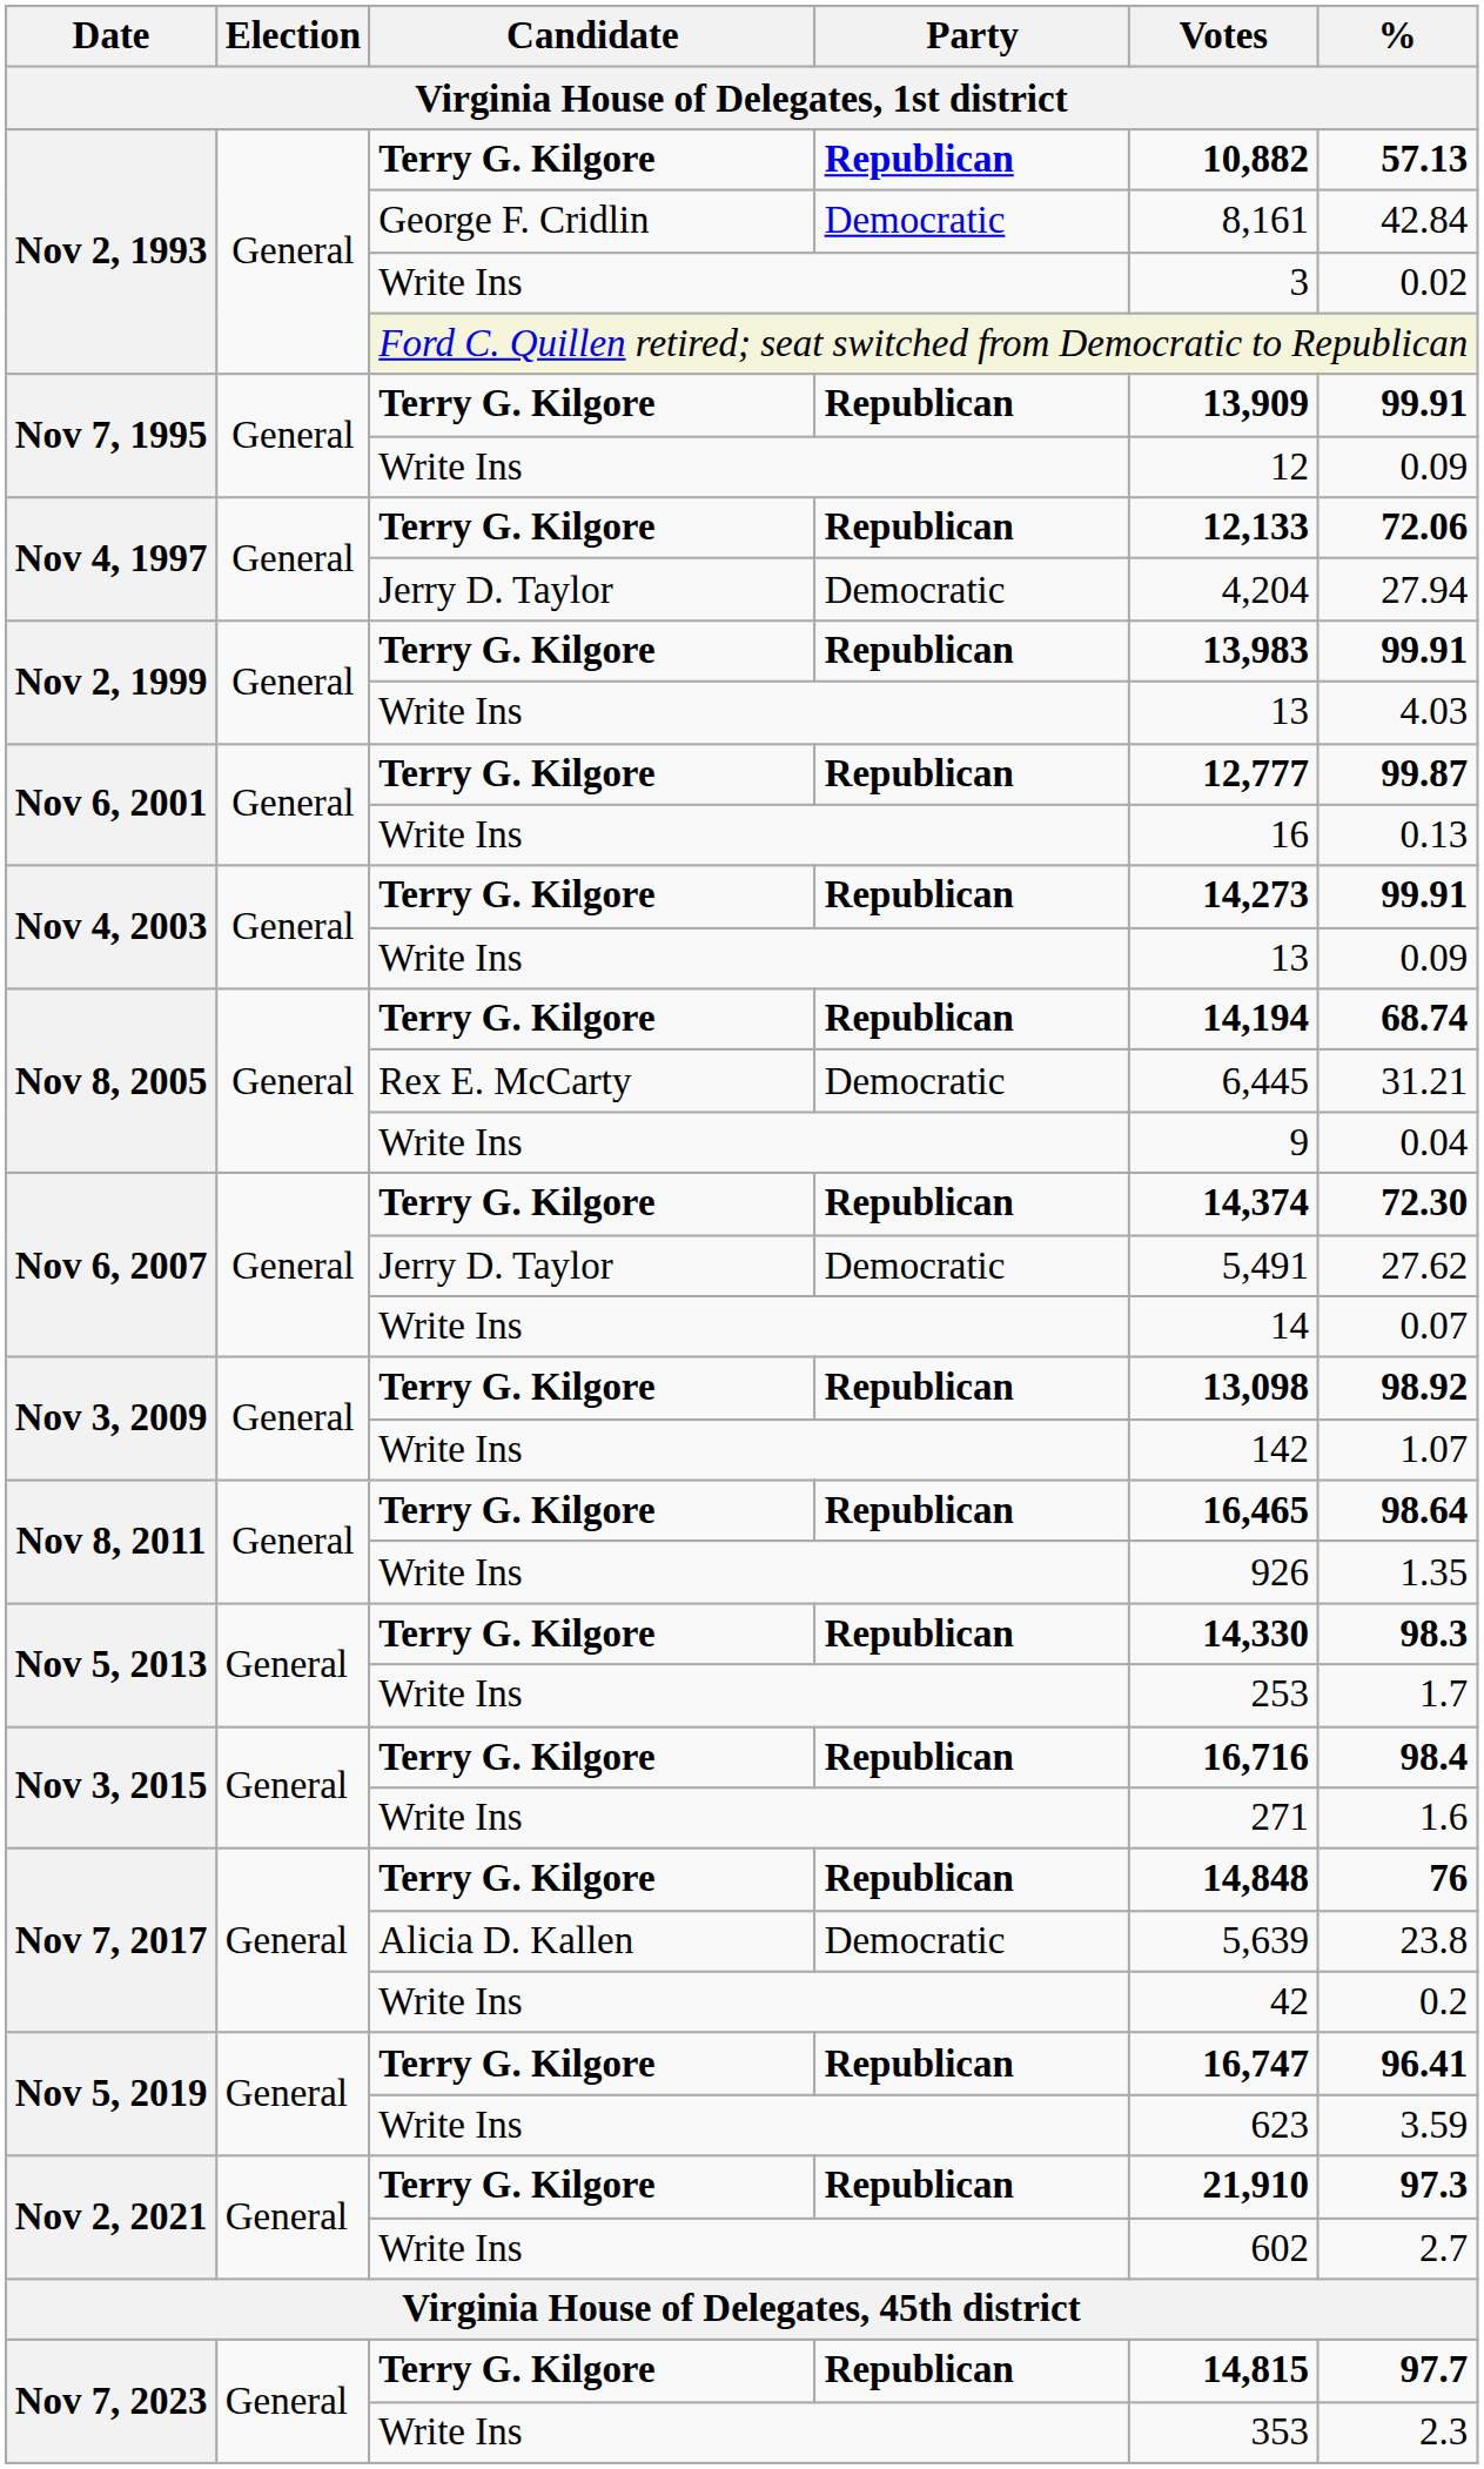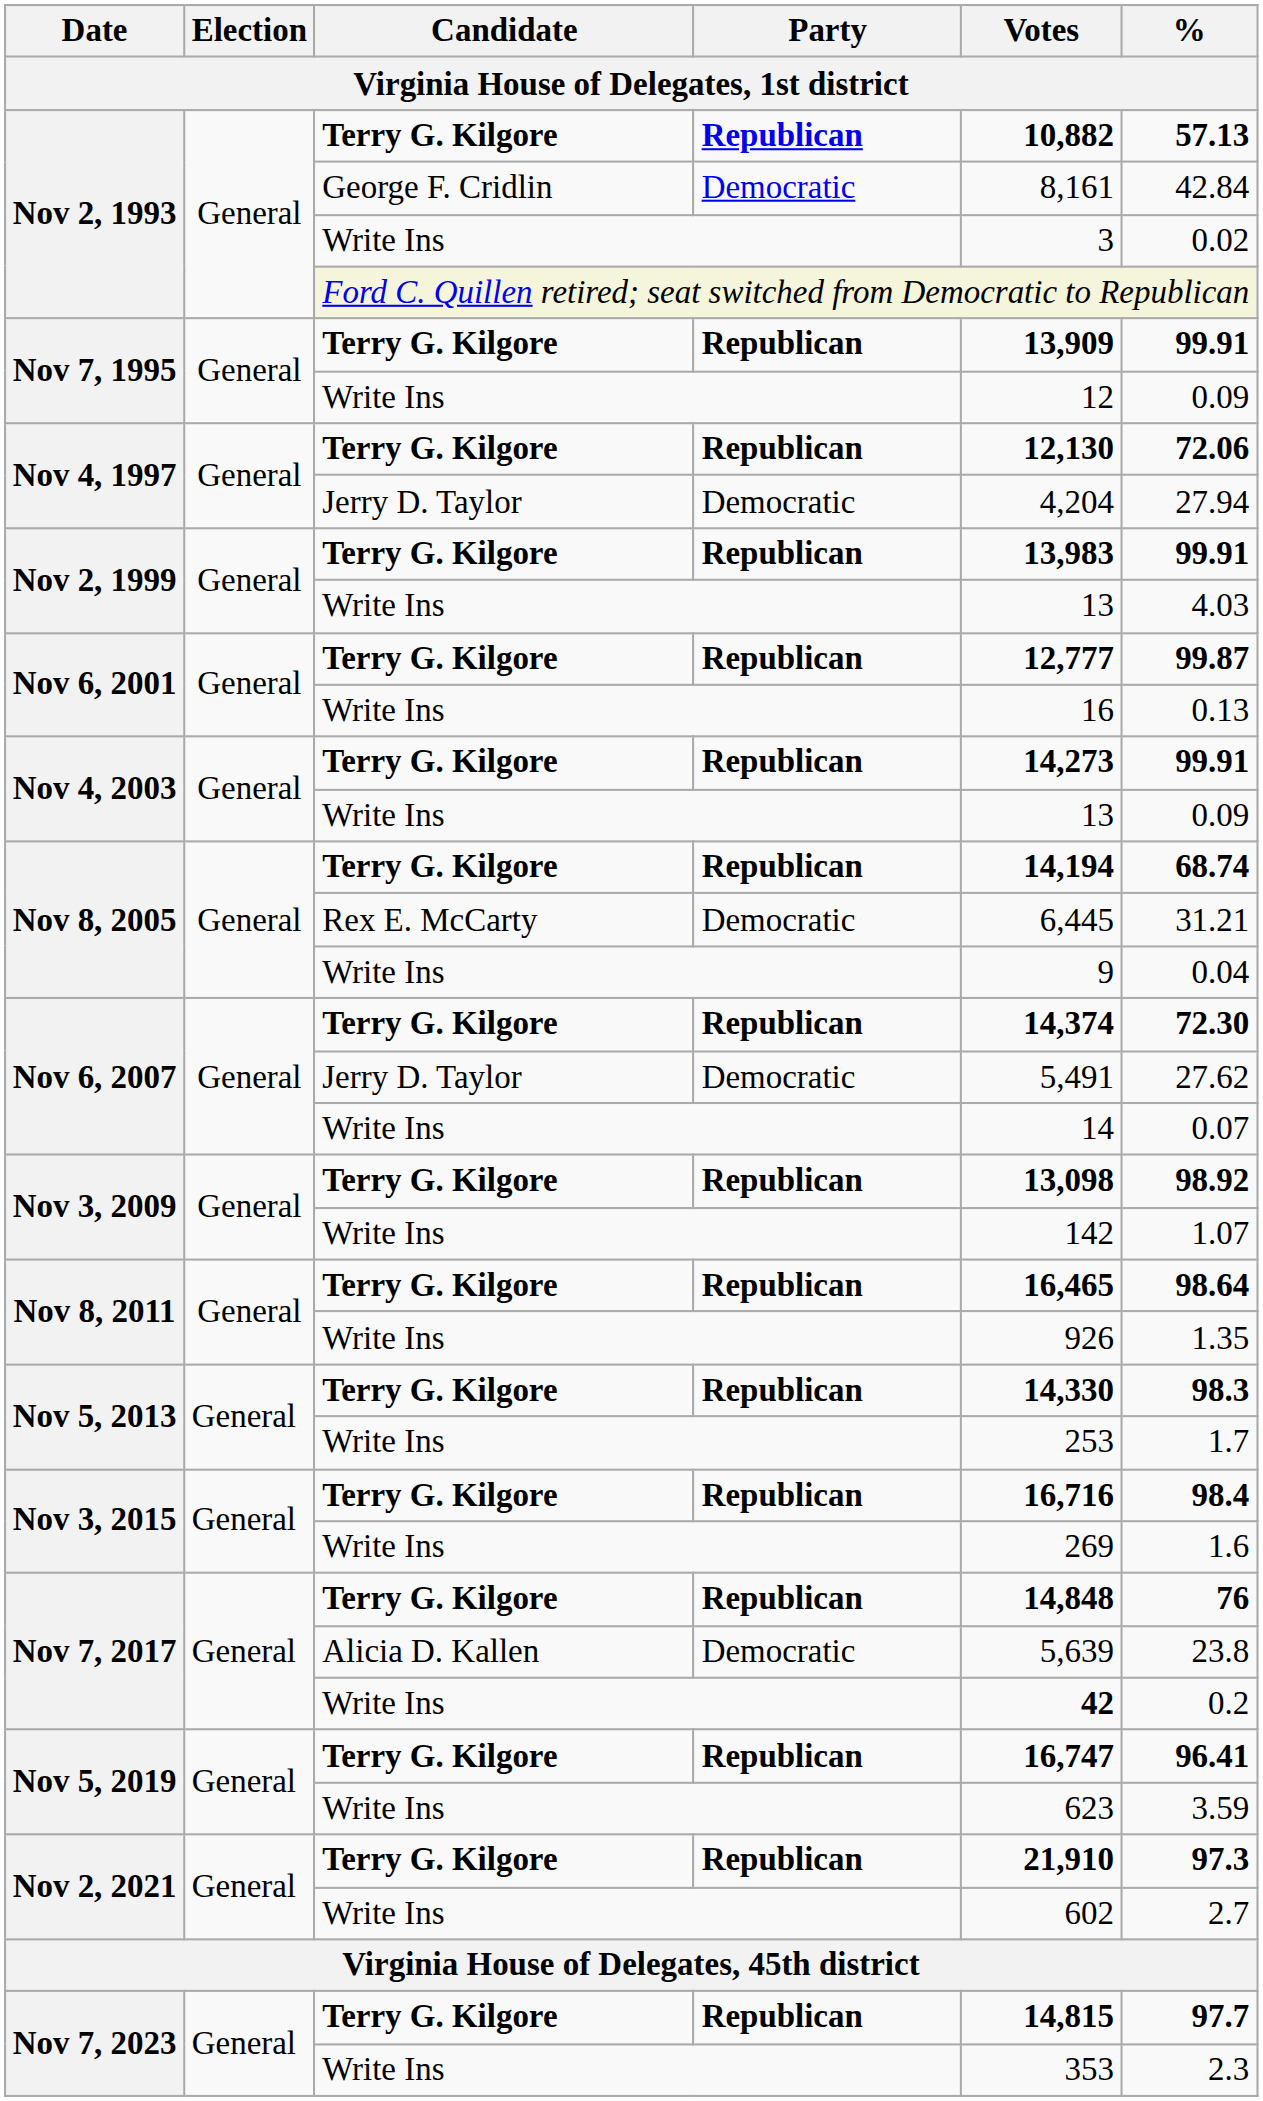Nov 4, 1997 / Terry G. Kilgore | Votes: 12,133 -> 12,130
Nov 3, 2015 / Write Ins | Votes: 271 -> 269
Nov 7, 2017 / Write Ins | Votes: normal -> bold
